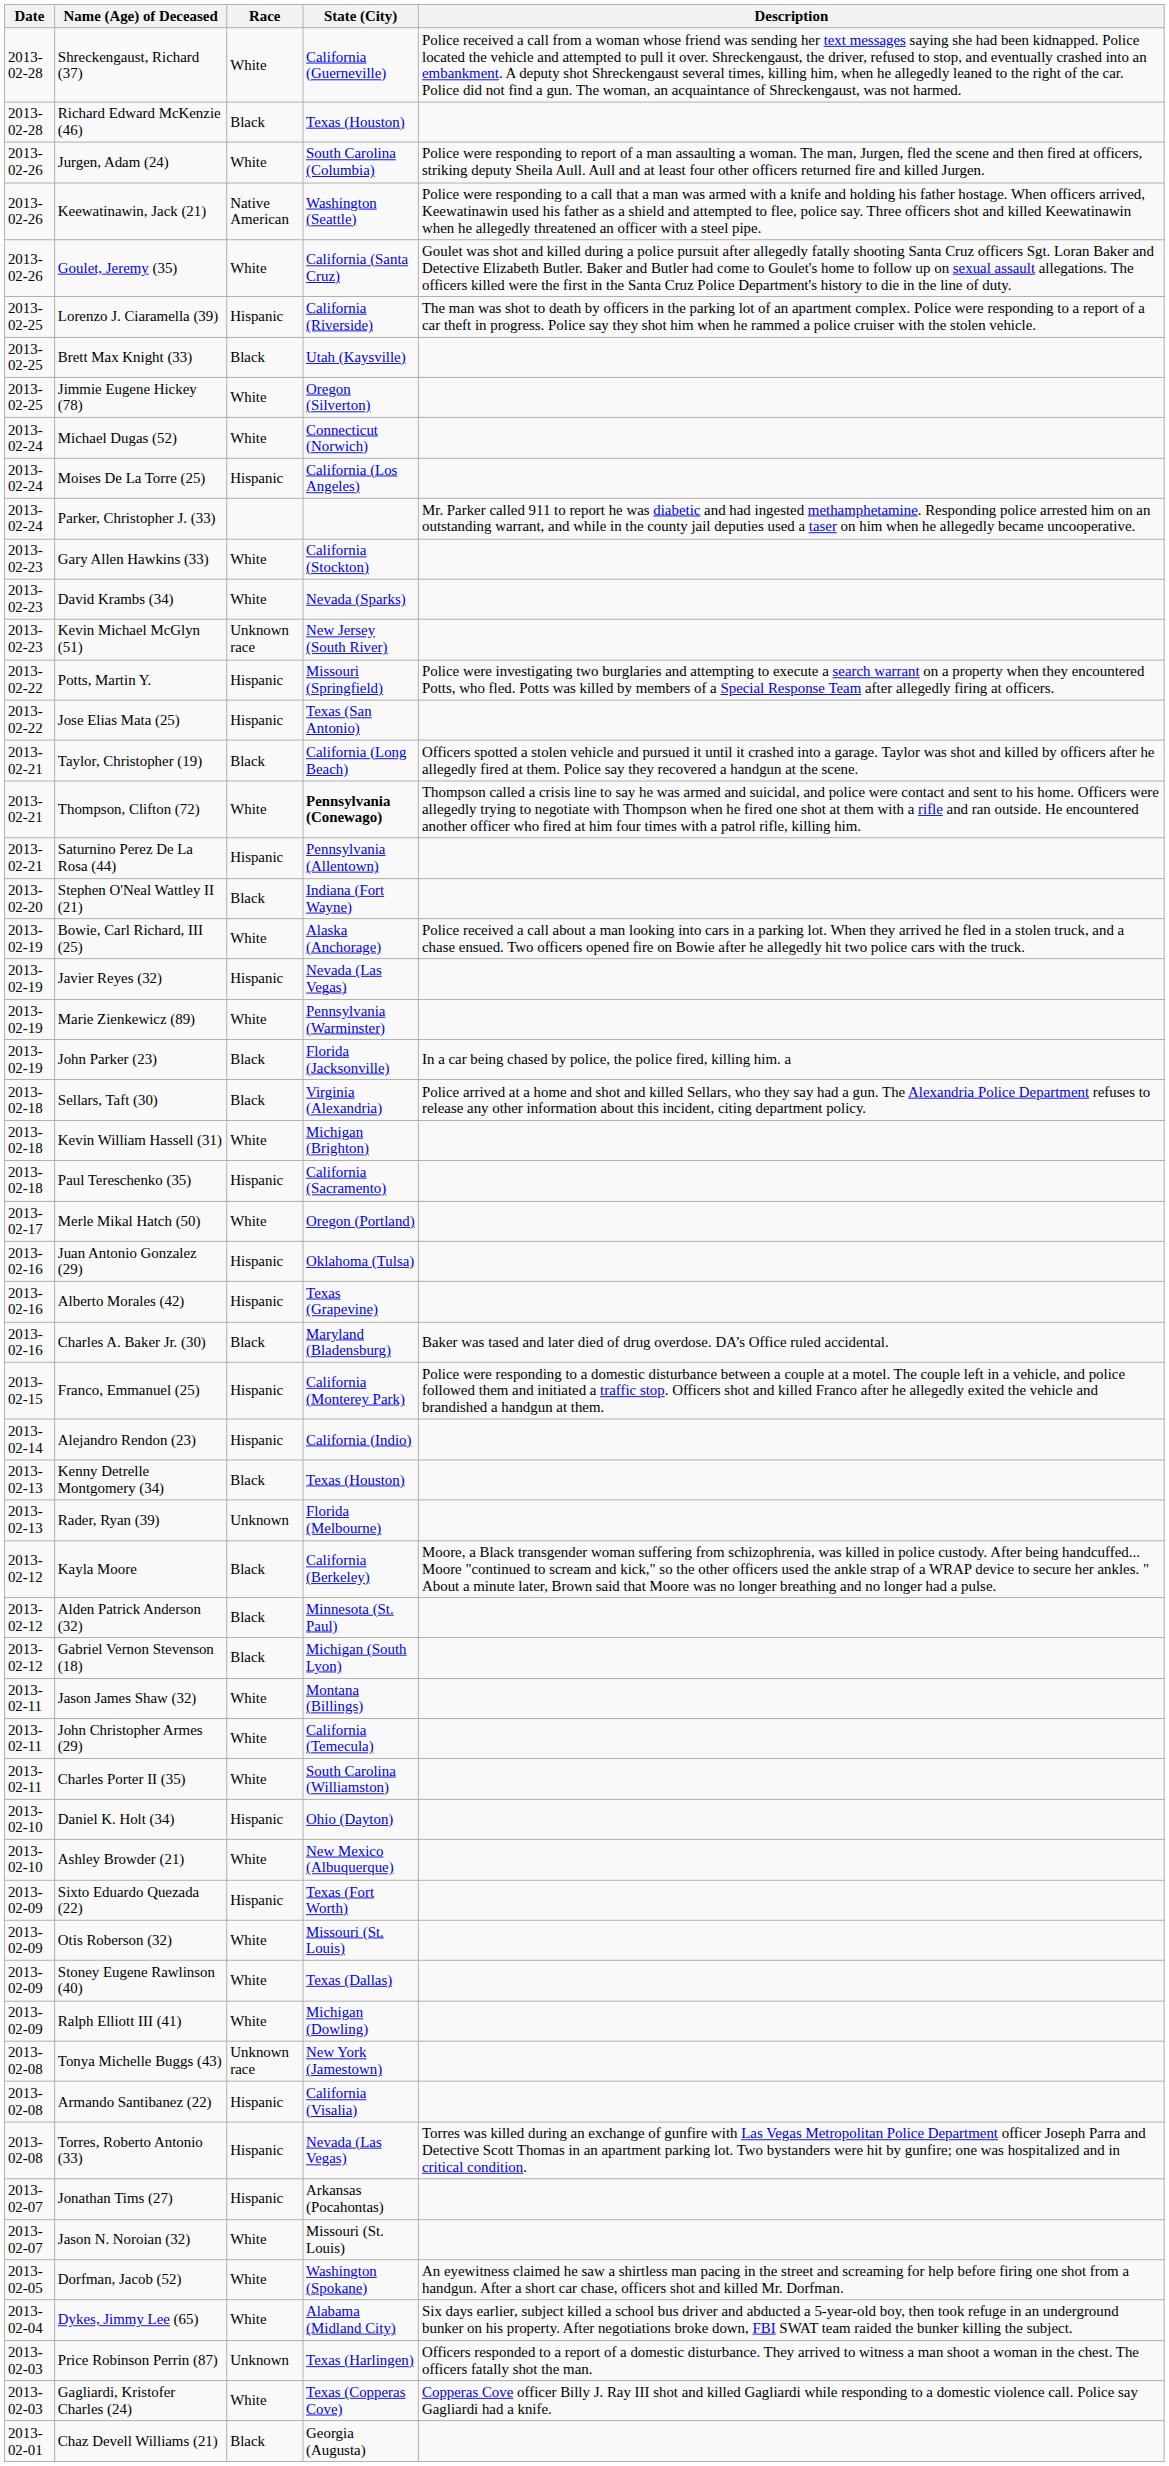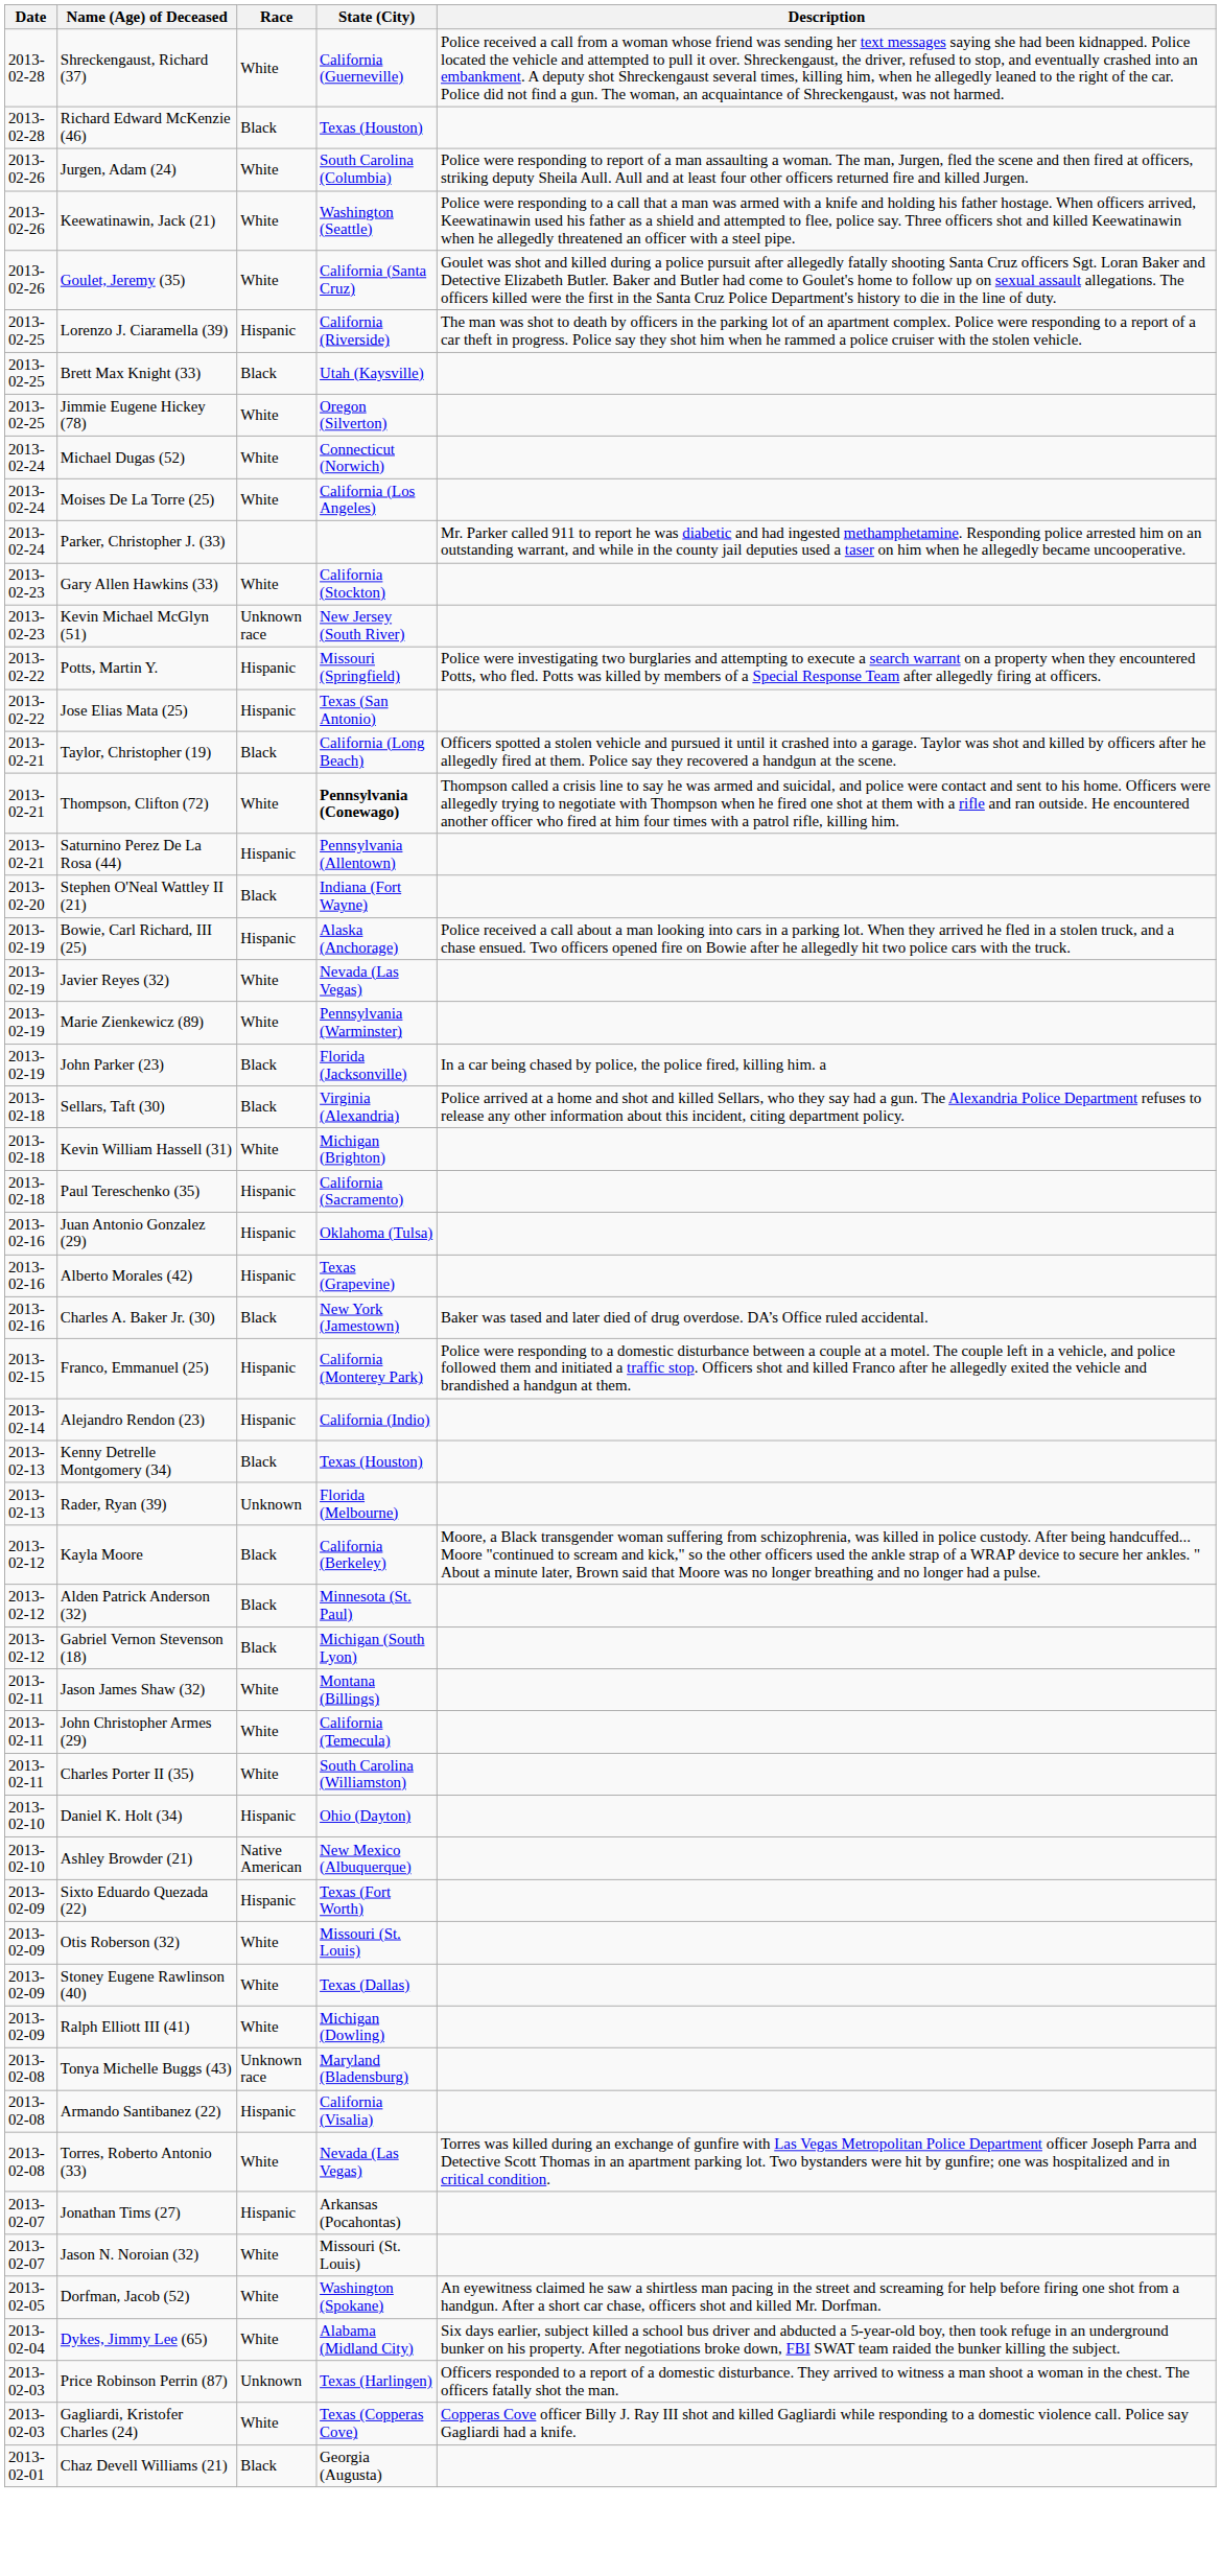Keewatinawin, Jack (21) | Race: Native American -> White
Moises De La Torre (25) | Race: Hispanic -> White
- row: 2013-02-23 | David Krambs (34) | White | Nevada (Sparks)
Bowie, Carl Richard, III (25) | Race: White -> Hispanic
Javier Reyes (32) | Race: Hispanic -> White
- row: 2013-02-17 | Merle Mikal Hatch (50) | White | Oregon (Portland)
Charles A. Baker Jr. (30) | State (City): Maryland (Bladensburg) -> New York (Jamestown)
Ashley Browder (21) | Race: White -> Native American
Tonya Michelle Buggs (43) | State (City): New York (Jamestown) -> Maryland (Bladensburg)
Torres, Roberto Antonio (33) | Race: Hispanic -> White
